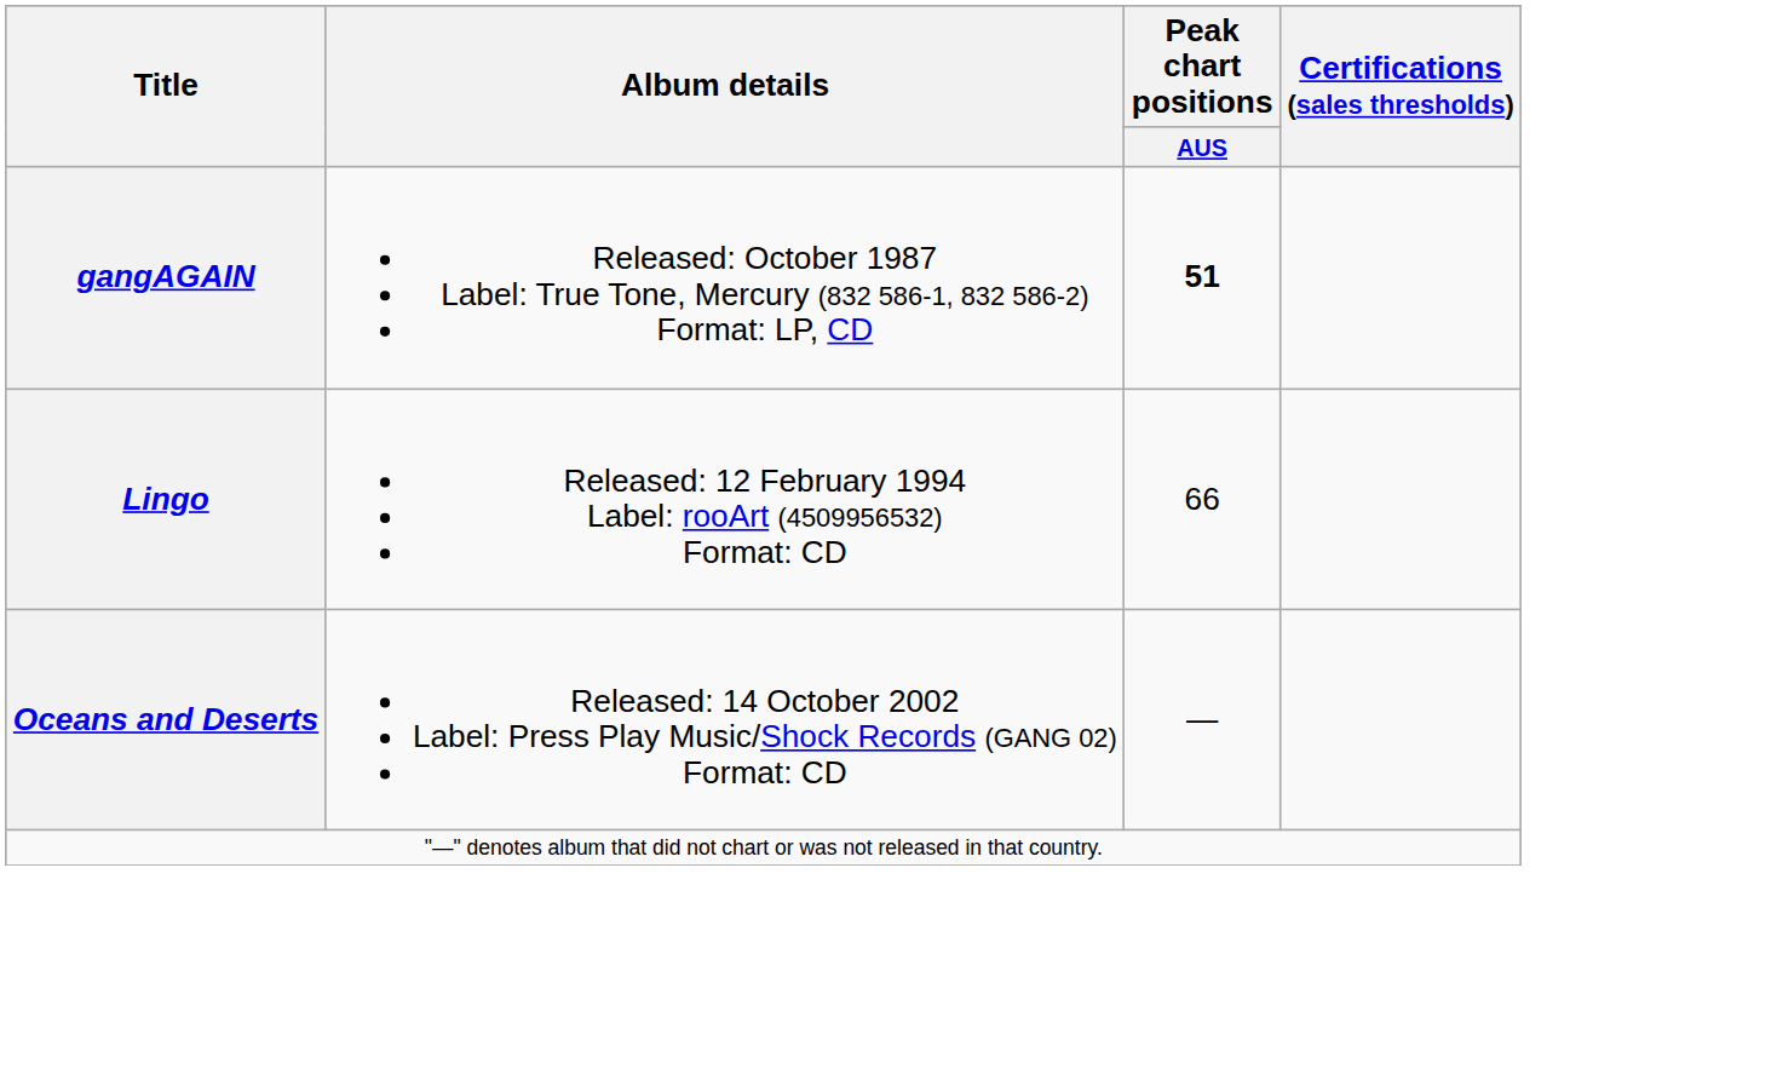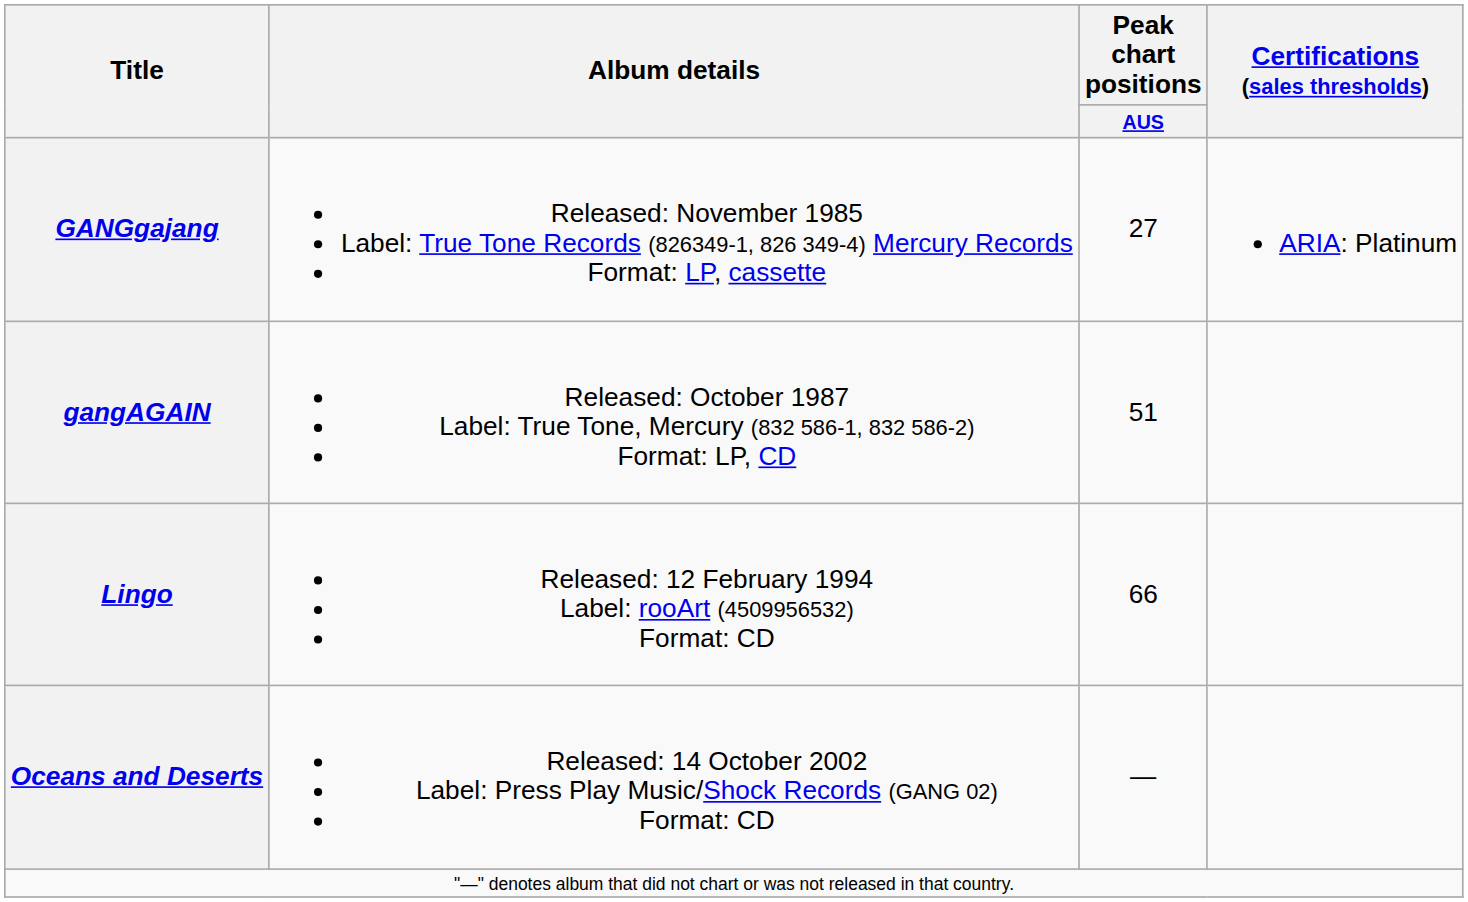+ row: GANGgajang | Released: November 1985 Label: True Tone Records (826349-1, 826 349-4) Mercury Records Format: LP, cassette | 27 | ARIA: Platinum
gangAGAIN | Peak chart positions / AUS: bold -> normal
